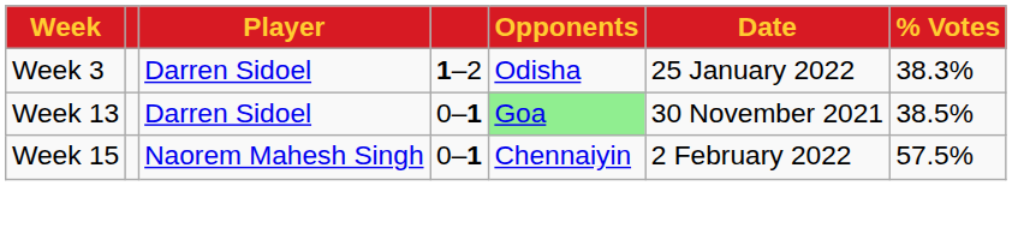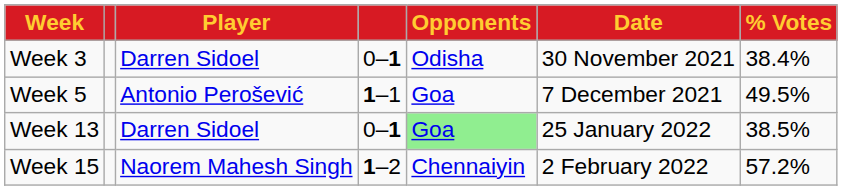Week 3 | column 4: 1–2 -> 0–1
Week 3 | Date: 25 January 2022 -> 30 November 2021
Week 3 | % Votes: 38.3% -> 38.4%
+ row: Week 5 | Antonio Perošević | 1–1 | Goa | 7 December 2021 | 49.5%
Week 13 | Date: 30 November 2021 -> 25 January 2022
Week 15 | column 4: 0–1 -> 1–2
Week 15 | % Votes: 57.5% -> 57.2%
